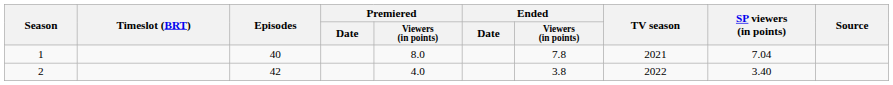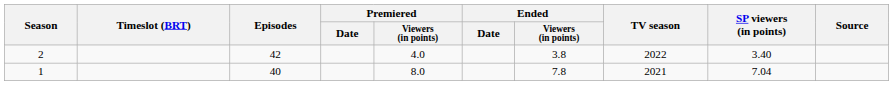rows swapped: 1 <-> 2
